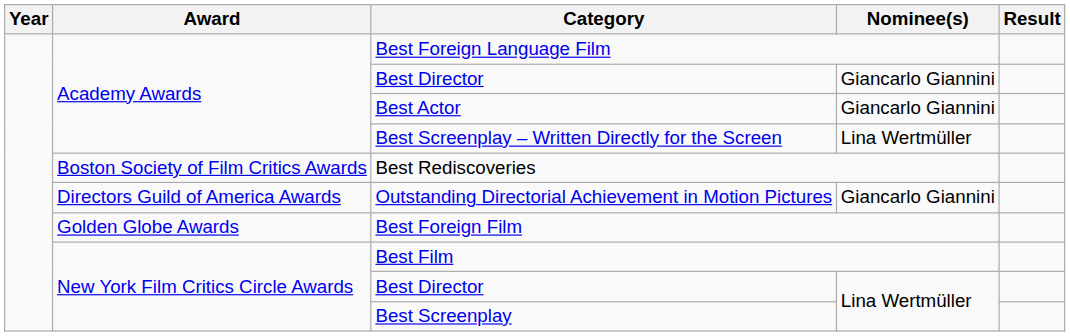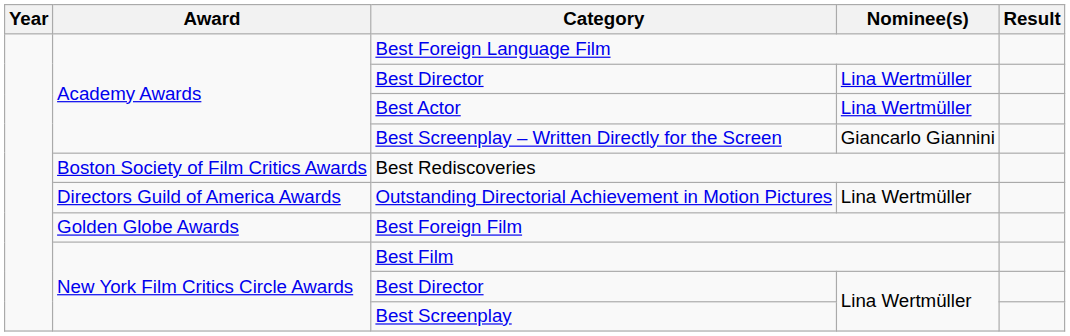Academy Awards / Best Director | Nominee(s): Giancarlo Giannini -> Lina Wertmüller
Best Actor | Nominee(s): Giancarlo Giannini -> Lina Wertmüller
Best Screenplay – Written Directly for the Screen | Nominee(s): Lina Wertmüller -> Giancarlo Giannini
Outstanding Directorial Achievement in Motion Pictures | Nominee(s): Giancarlo Giannini -> Lina Wertmüller
